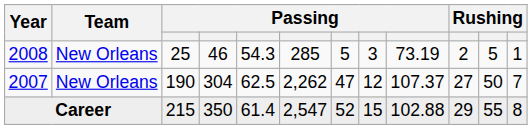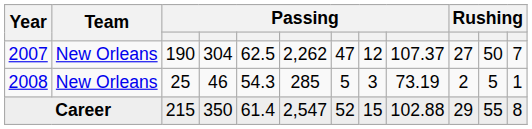rows swapped: 2007 <-> 2008
